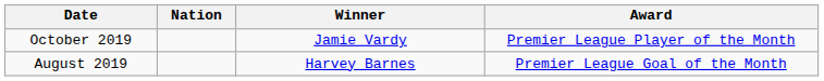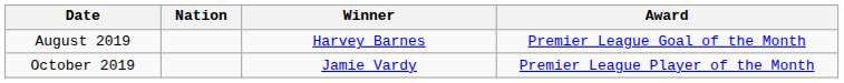rows swapped: August 2019 <-> October 2019
